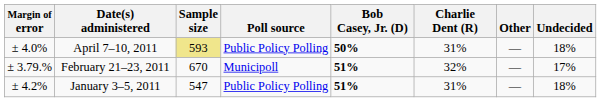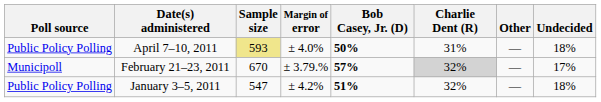columns swapped: Poll source <-> Margin of error
February 21–23, 2011 | Bob Casey, Jr. (D): 51% -> 57%
February 21–23, 2011 | Charlie Dent (R): no background -> lightgrey background
January 3–5, 2011 | Charlie Dent (R): 31% -> 32%
